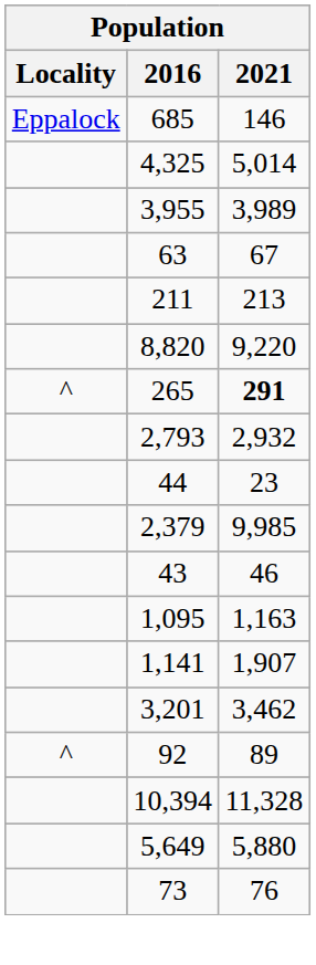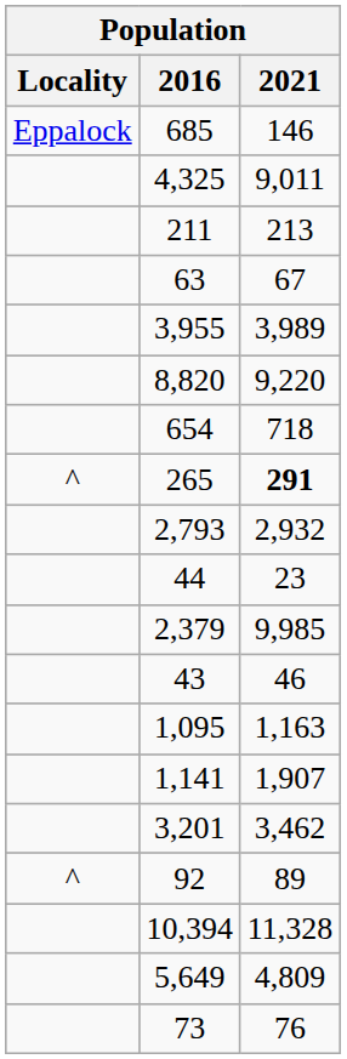4,325 | 2021: 5,014 -> 9,011
rows swapped: 3,955 <-> 211
+ row: 654 | 718
5,649 | 2021: 5,880 -> 4,809
